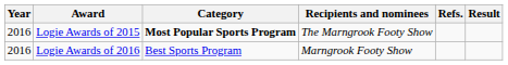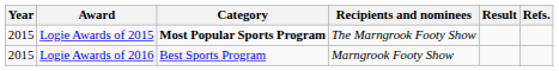columns swapped: Result <-> Refs.
Logie Awards of 2015 | Year: 2016 -> 2015
Logie Awards of 2016 | Year: 2016 -> 2015
